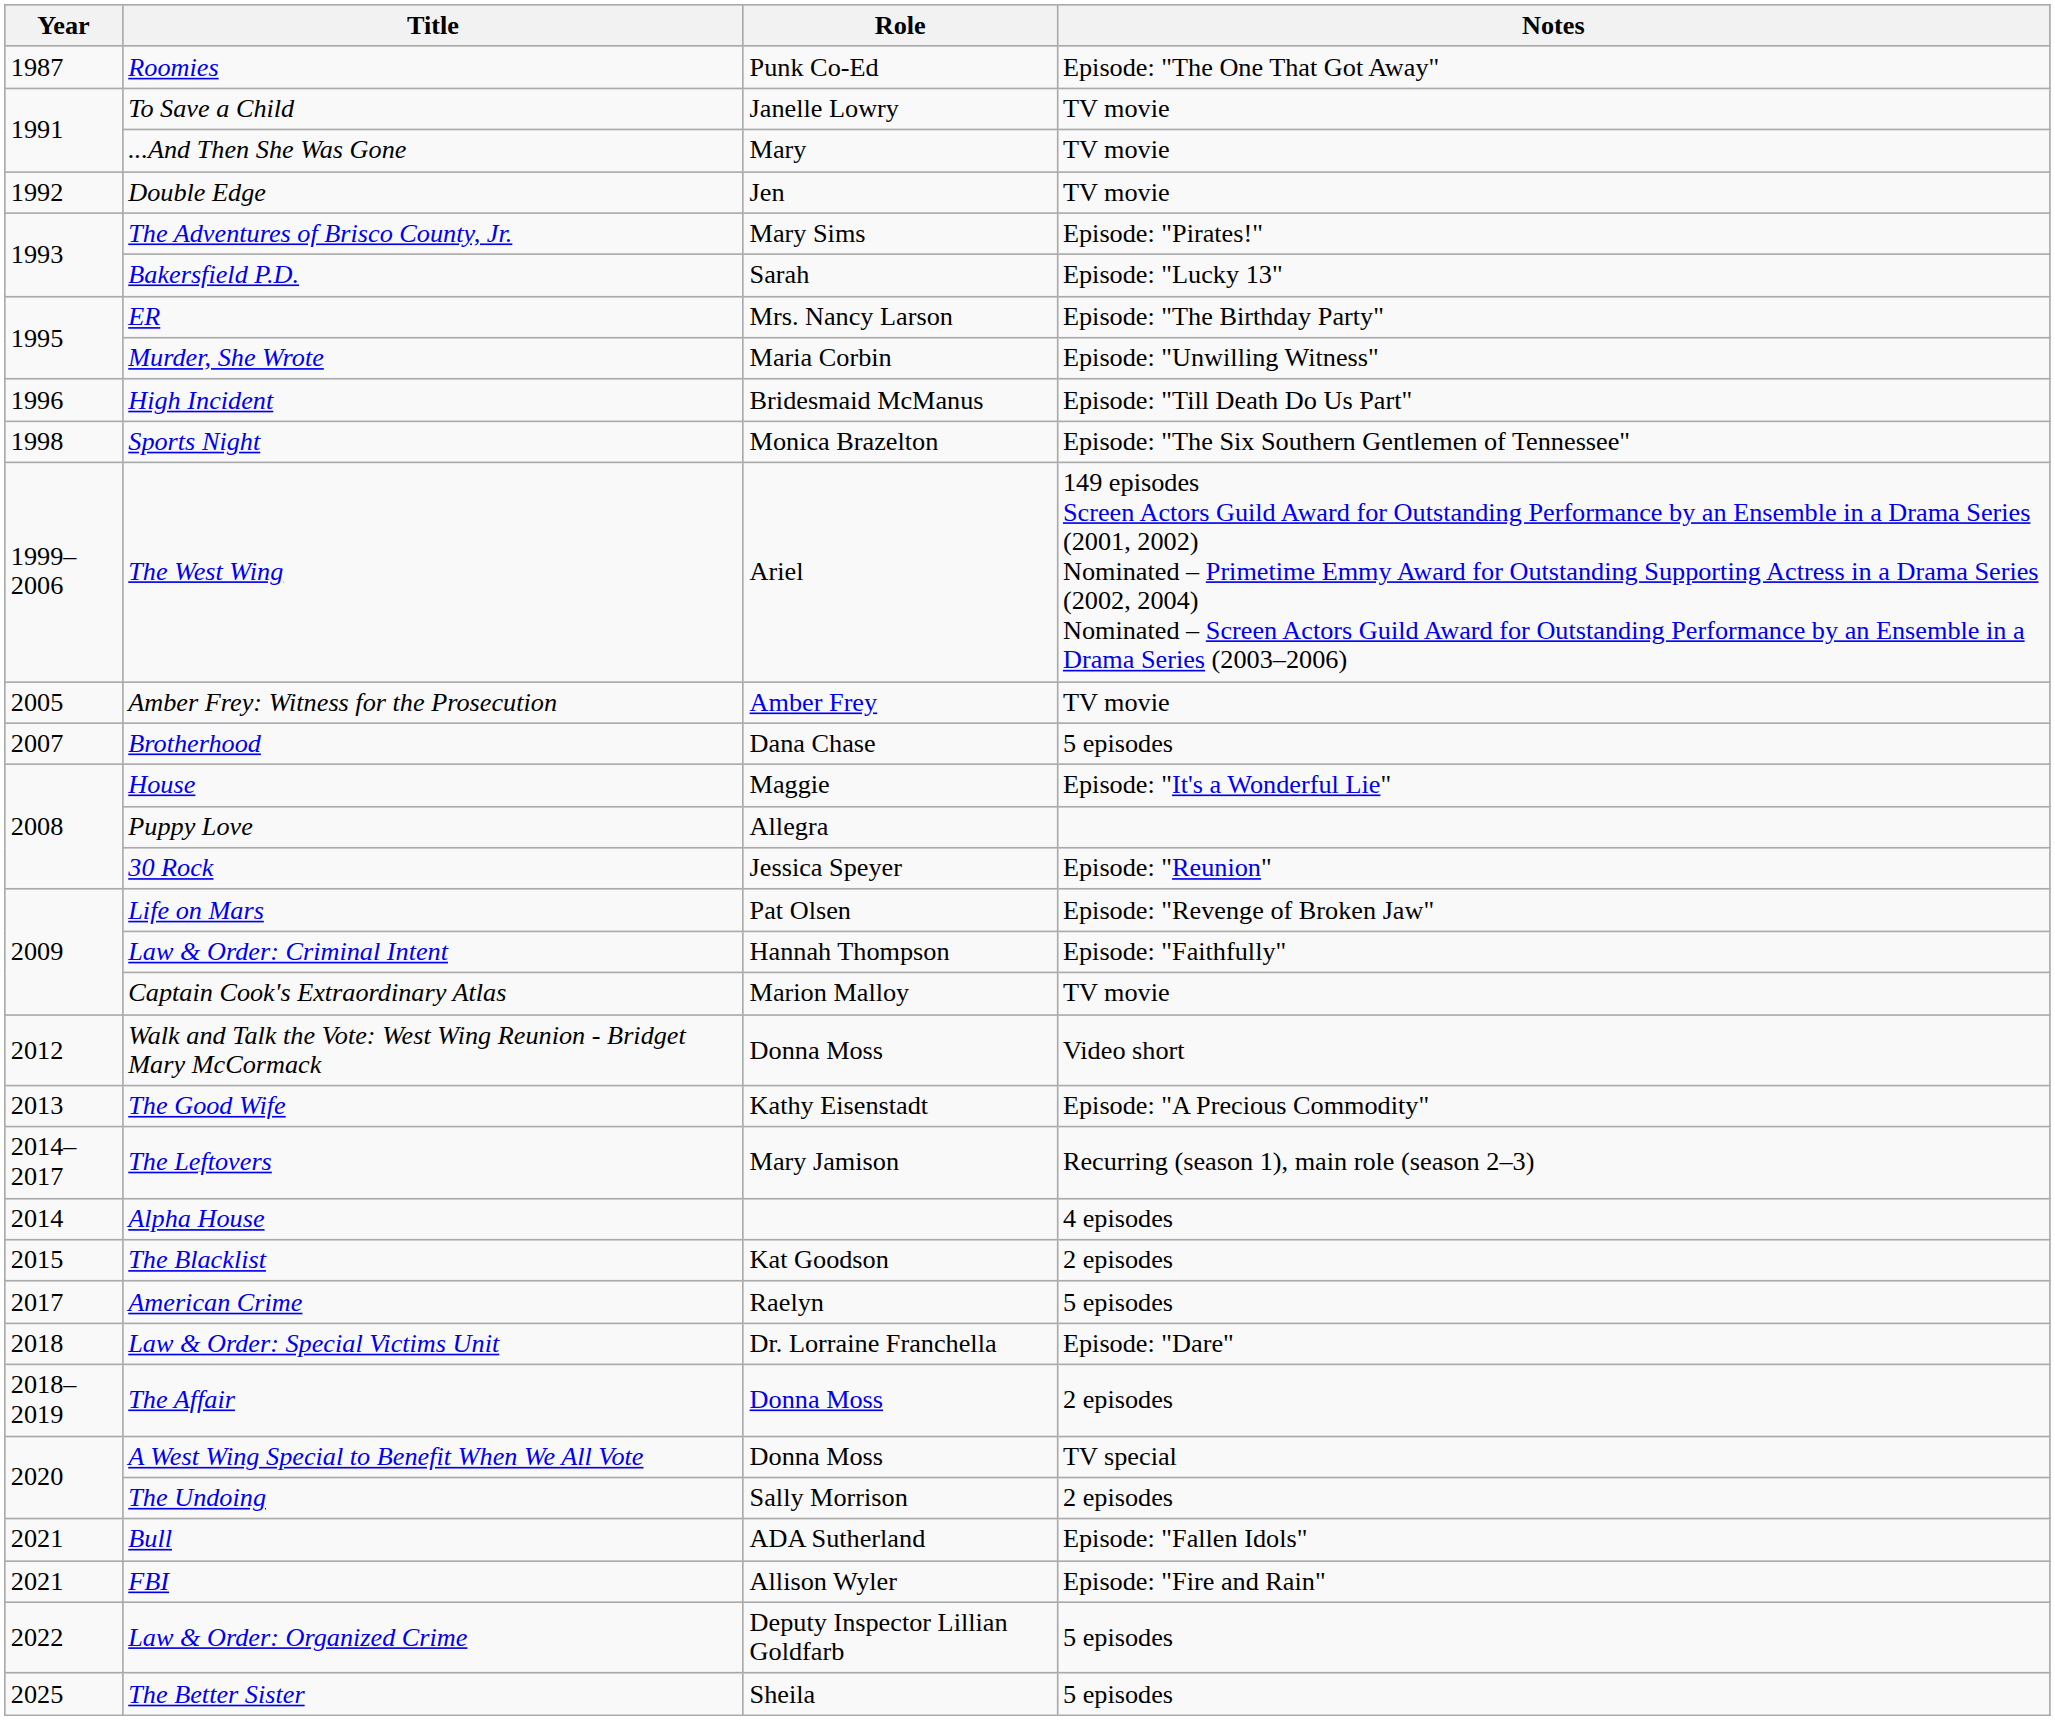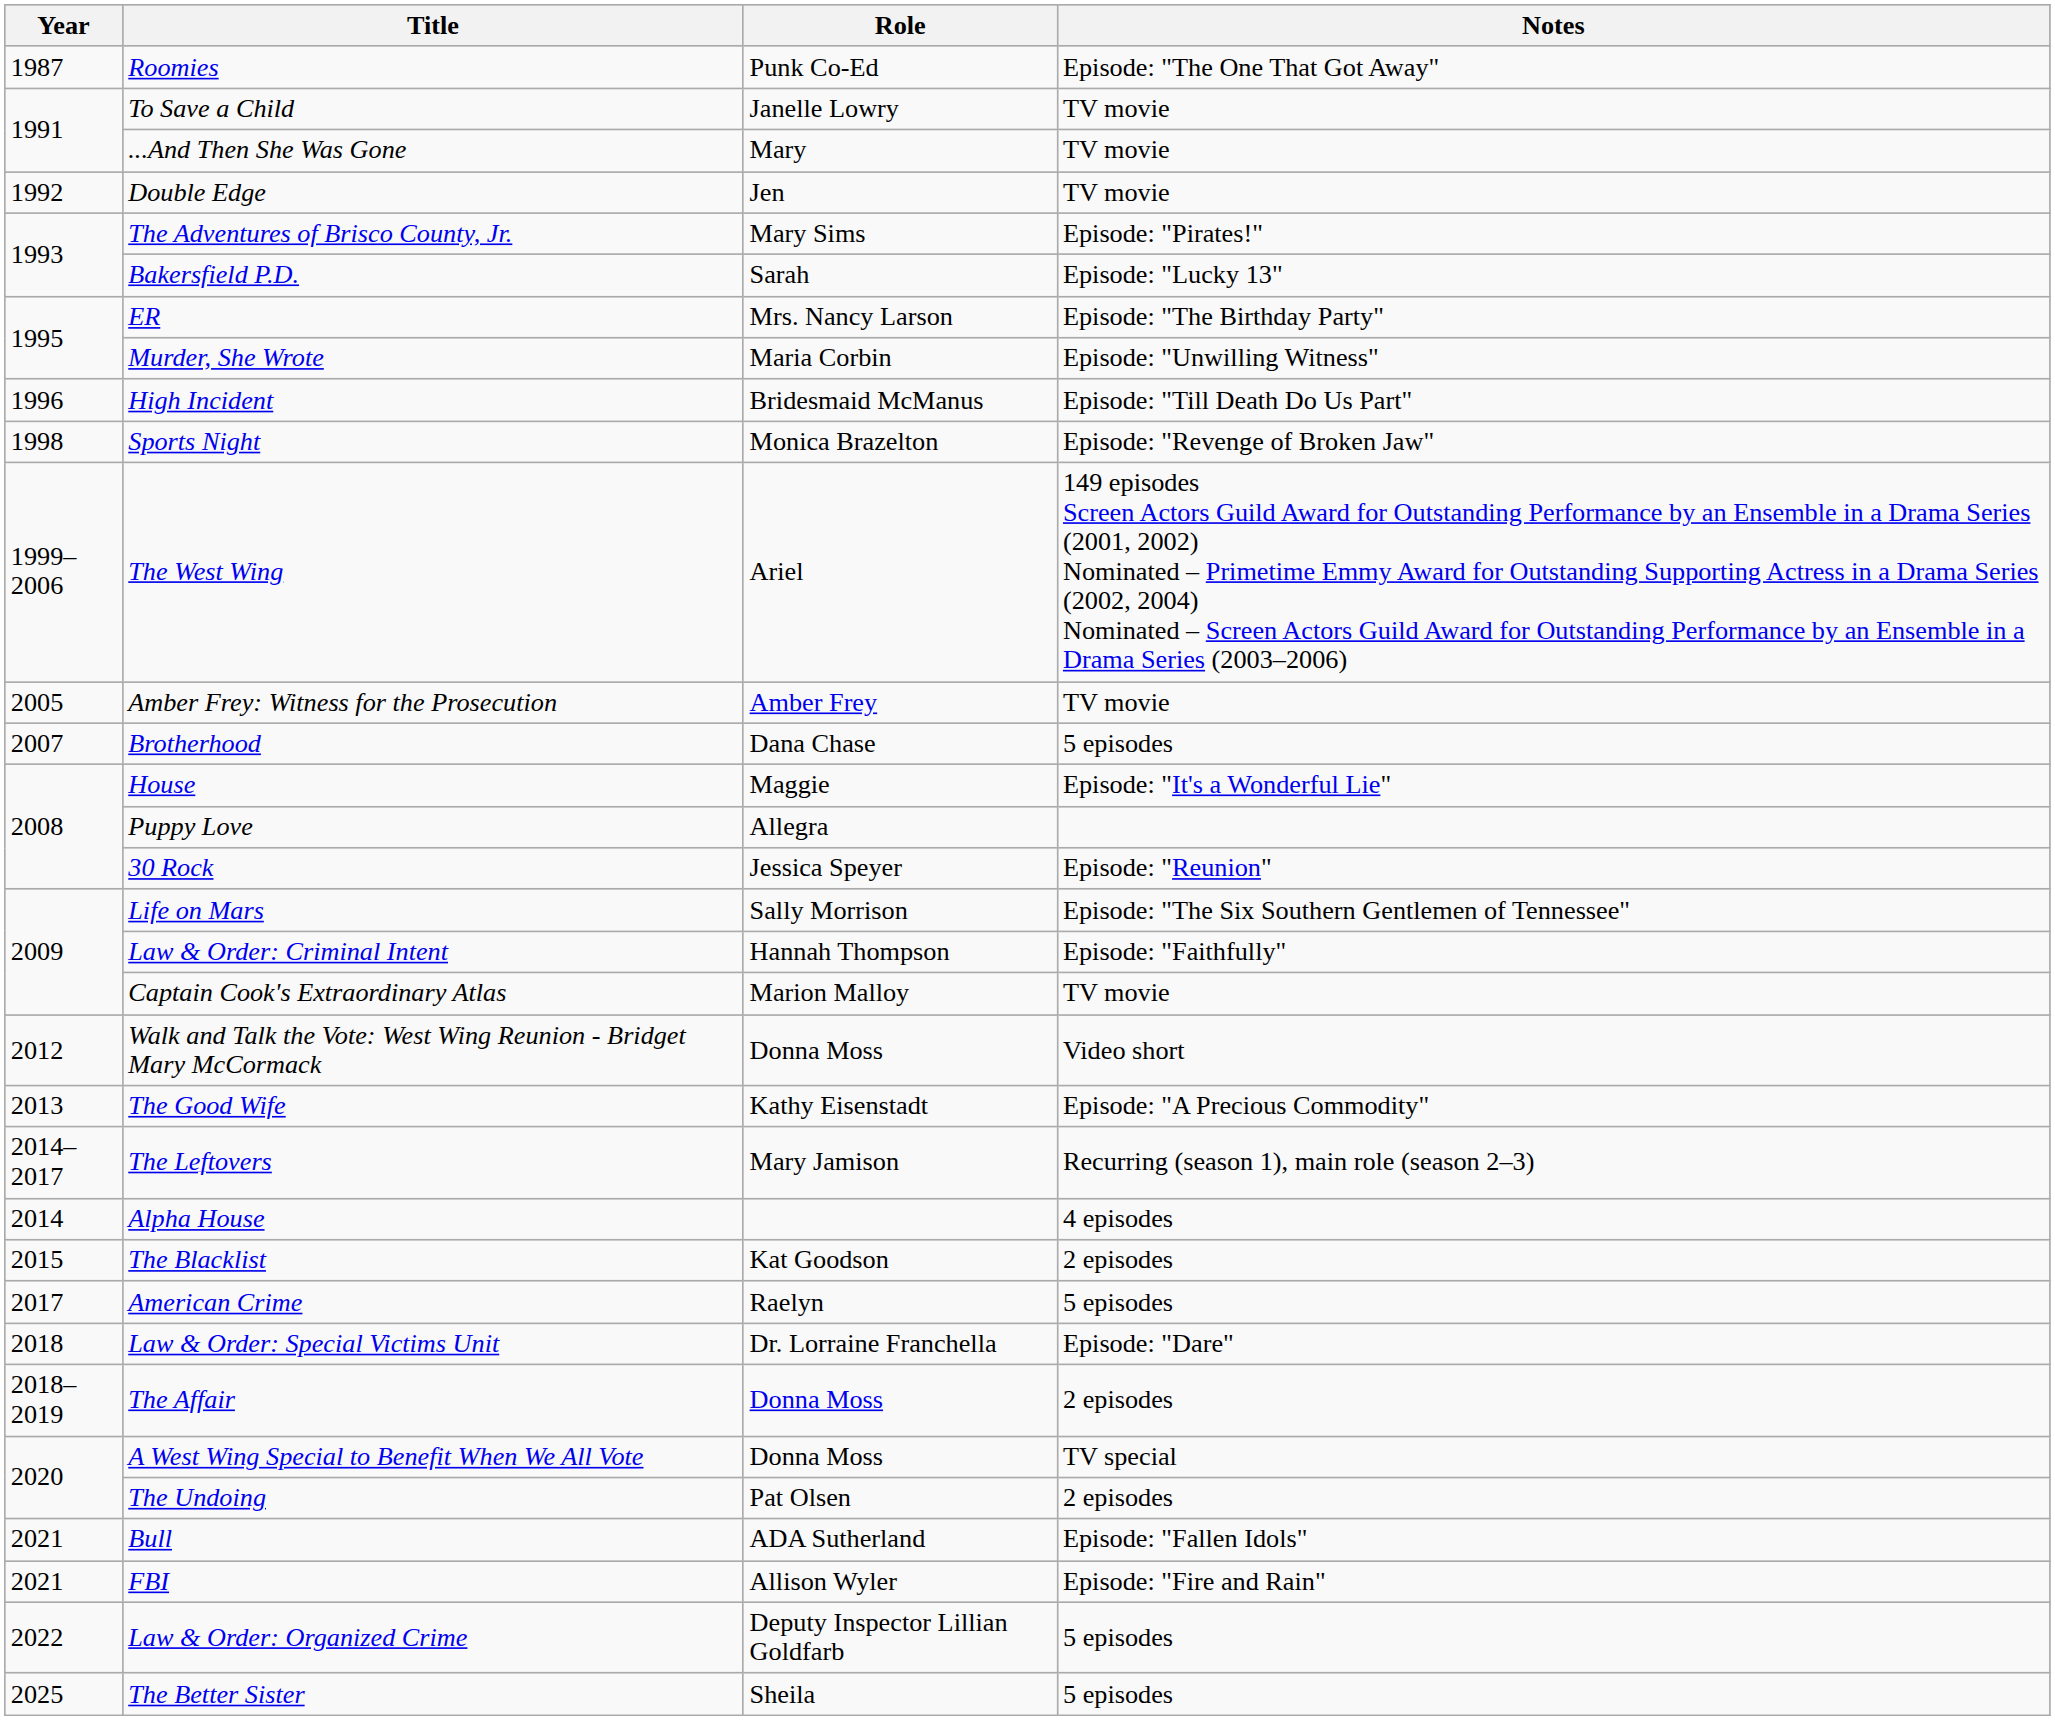Sports Night | Notes: Episode: "The Six Southern Gentlemen of Tennessee" -> Episode: "Revenge of Broken Jaw"
Life on Mars | Role: Pat Olsen -> Sally Morrison
Life on Mars | Notes: Episode: "Revenge of Broken Jaw" -> Episode: "The Six Southern Gentlemen of Tennessee"
The Undoing | Role: Sally Morrison -> Pat Olsen
